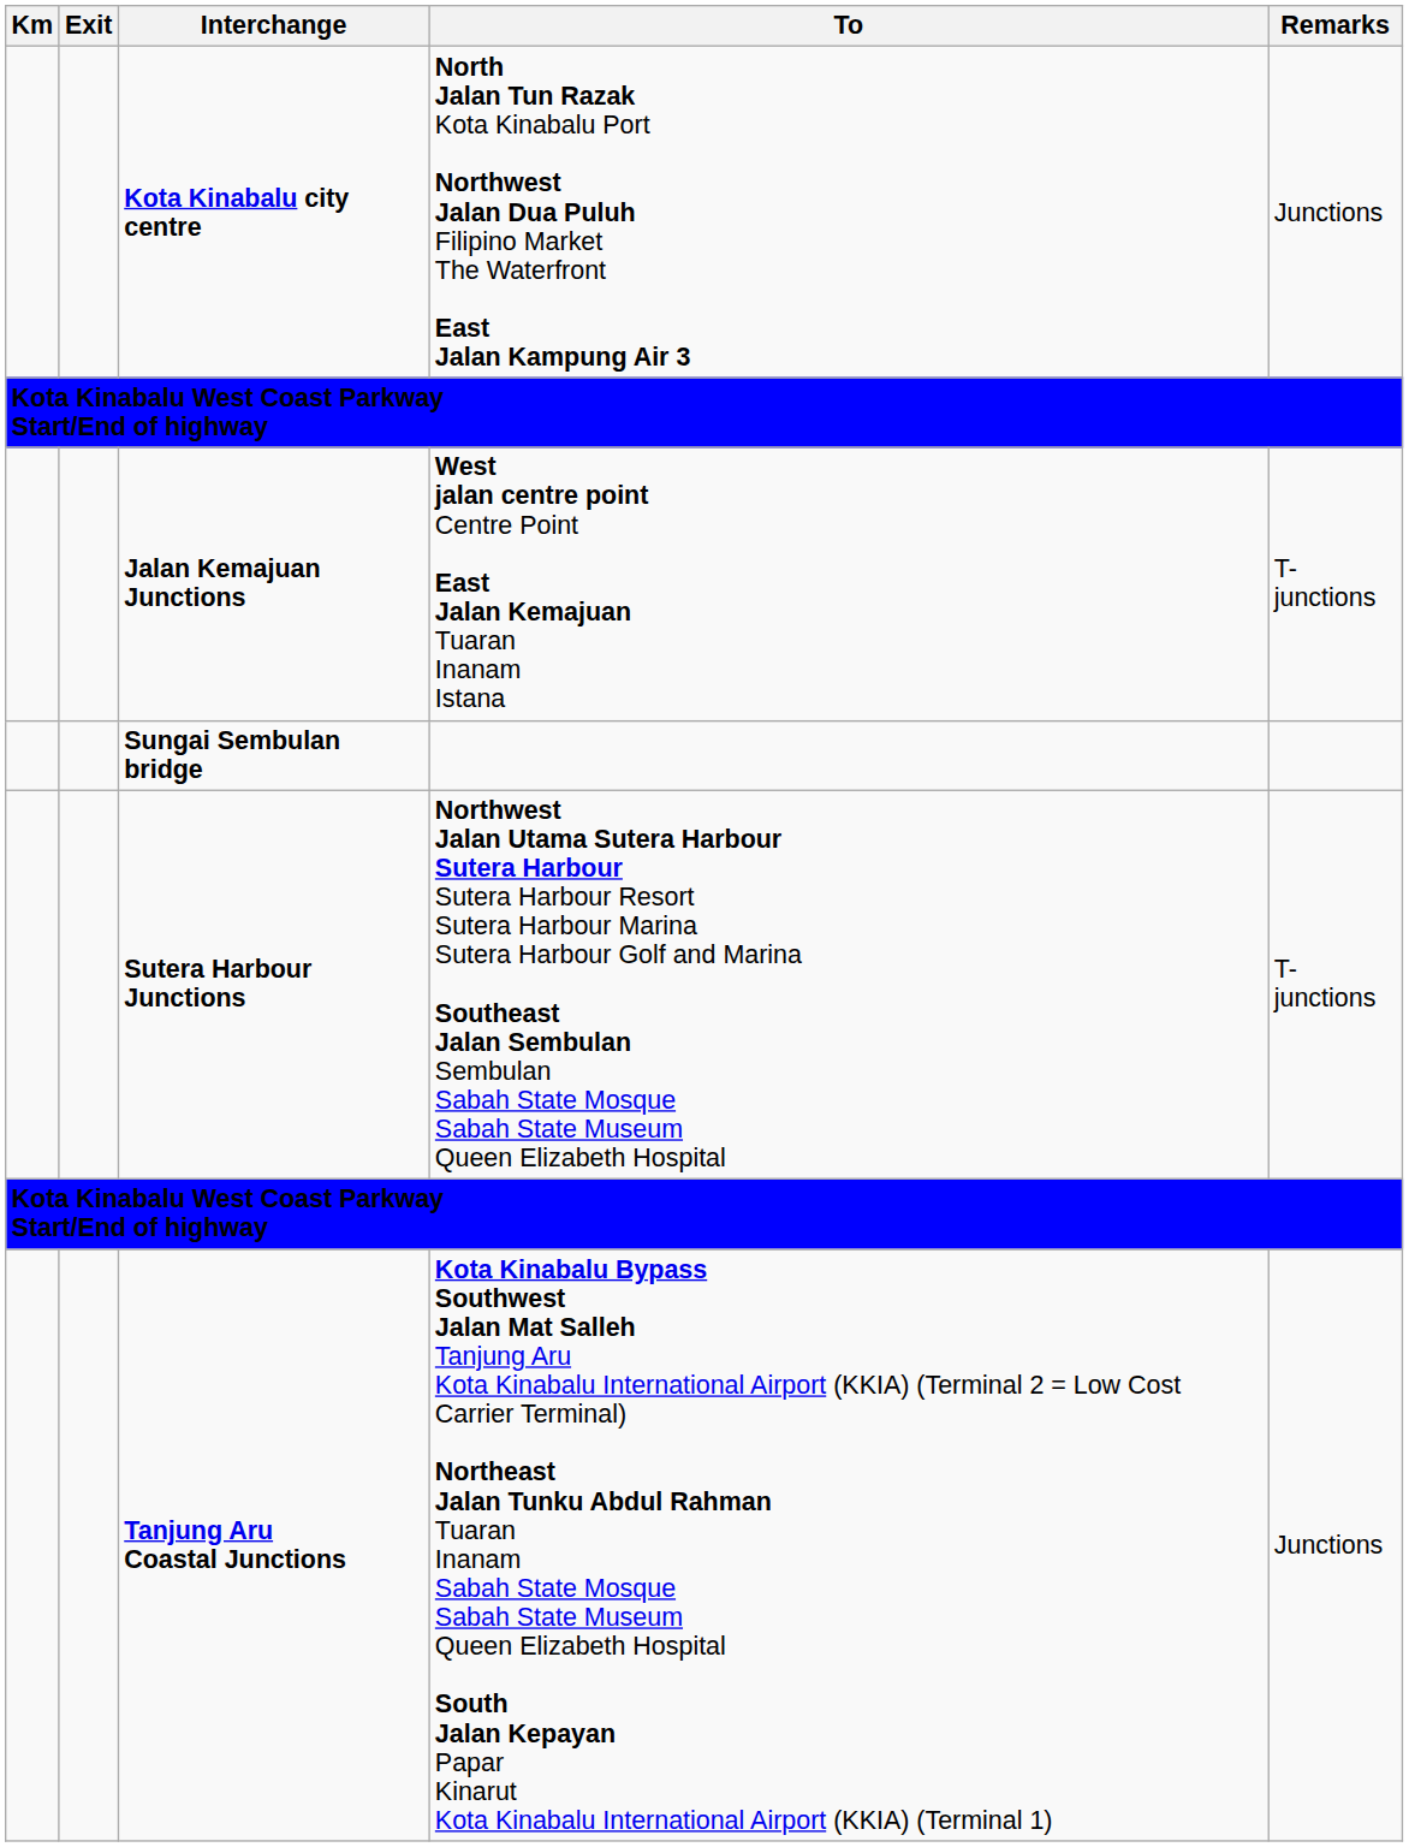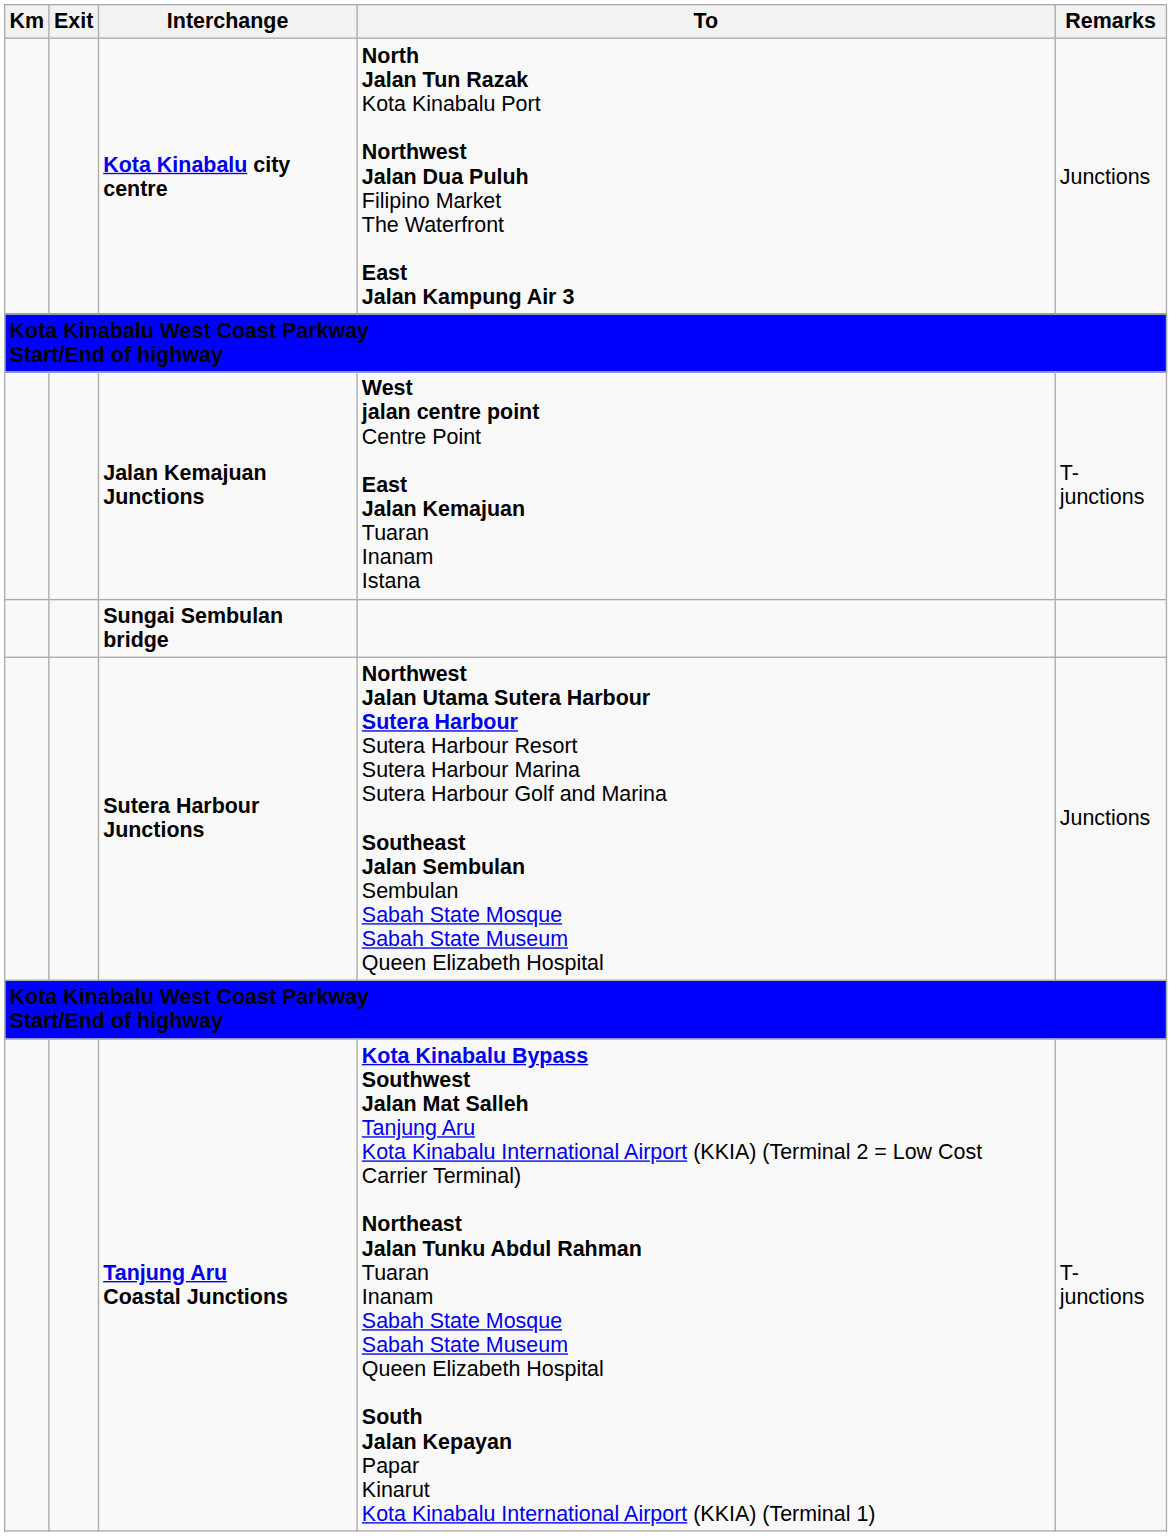Sutera Harbour Junctions | Remarks: T-junctions -> Junctions
Tanjung Aru Coastal Junctions | Remarks: Junctions -> T-junctions
